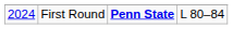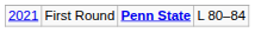First Round | column 1: 2024 -> 2021
